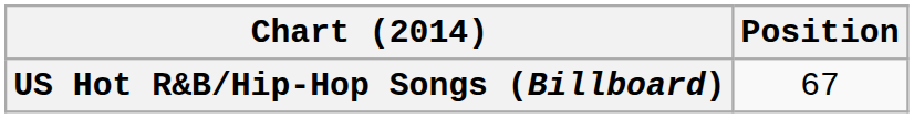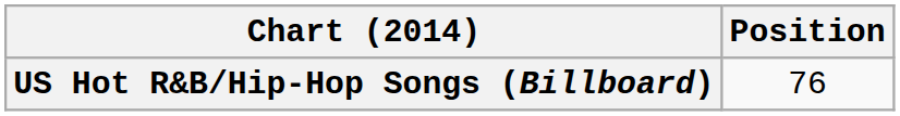US Hot R&B/Hip-Hop Songs (Billboard) | Position: 67 -> 76
